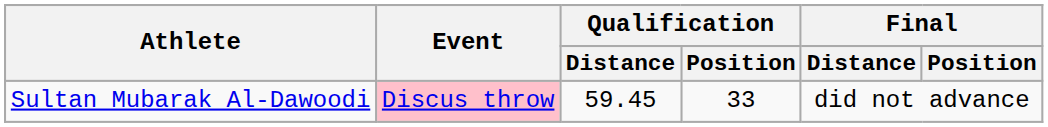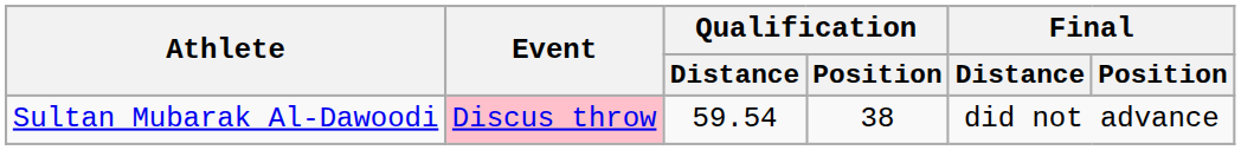Sultan Mubarak Al-Dawoodi | Qualification / Distance: 59.45 -> 59.54
Sultan Mubarak Al-Dawoodi | Qualification / Position: 33 -> 38
